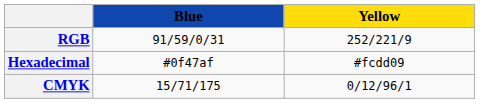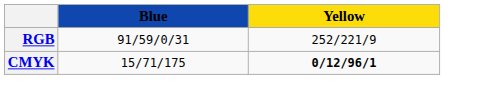- row: Hexadecimal | #0f47af | #fcdd09
CMYK | Yellow: normal -> bold
